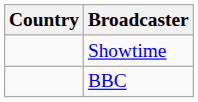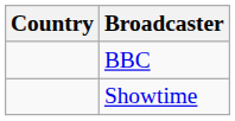rows swapped: BBC <-> Showtime
